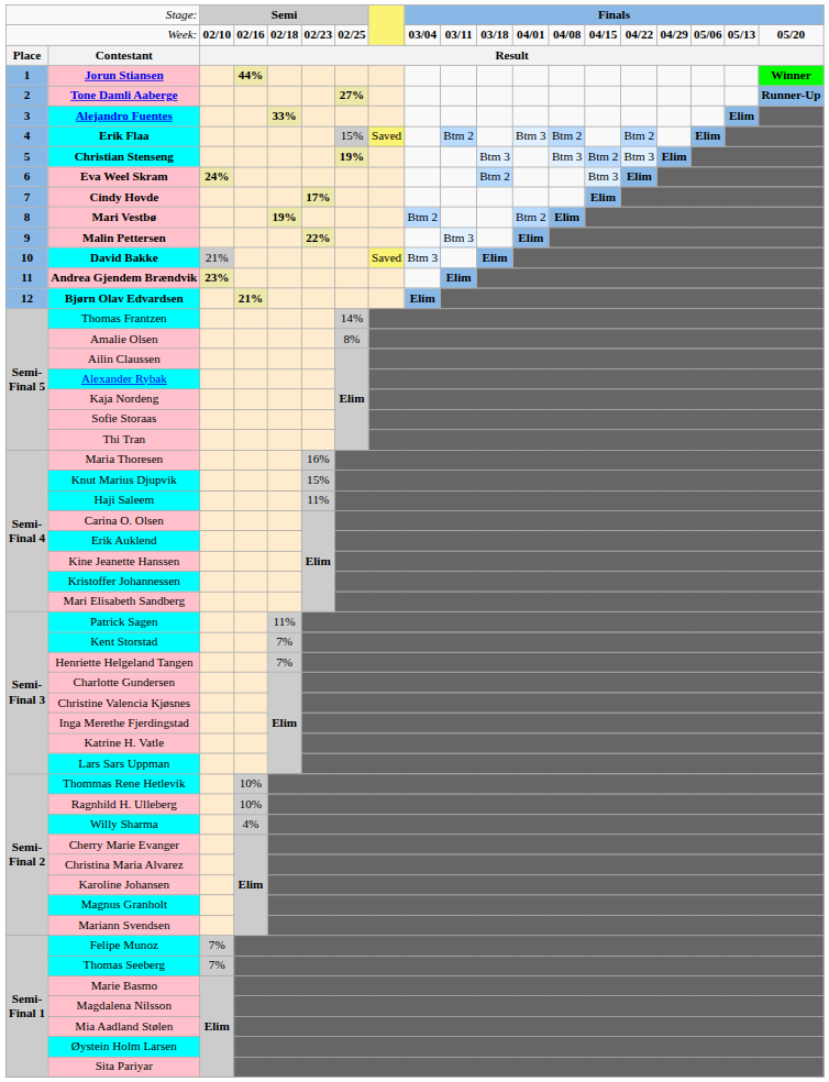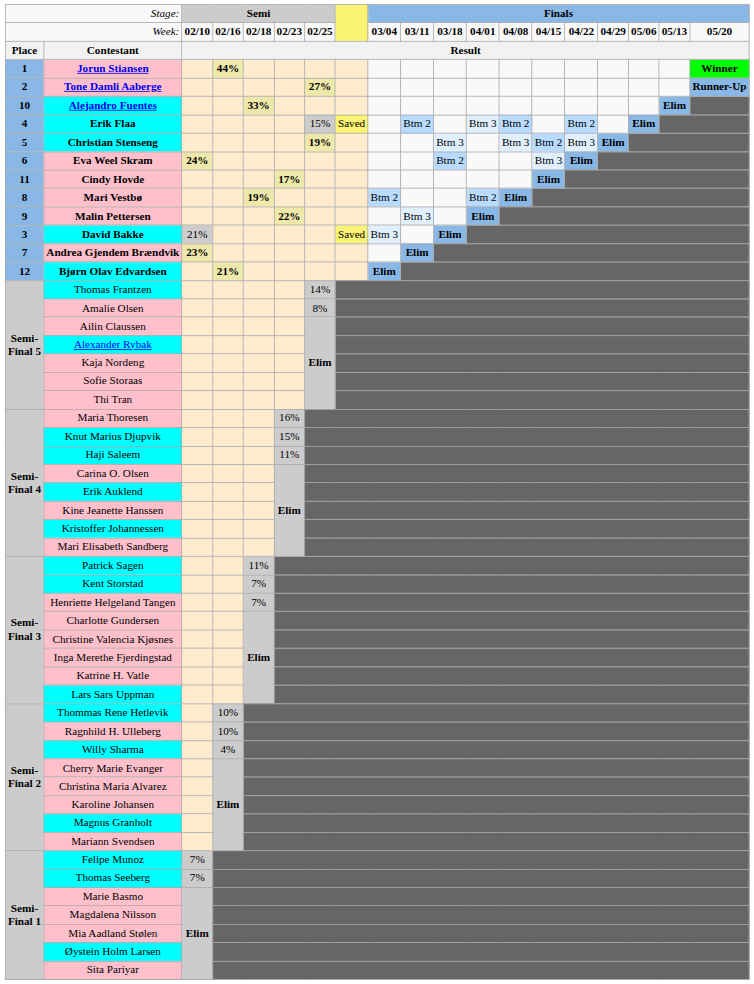Alejandro Fuentes | column 1: 3 -> 10
Cindy Hovde | column 1: 7 -> 11
David Bakke | column 1: 10 -> 3
Andrea Gjendem Brændvik | column 1: 11 -> 7
